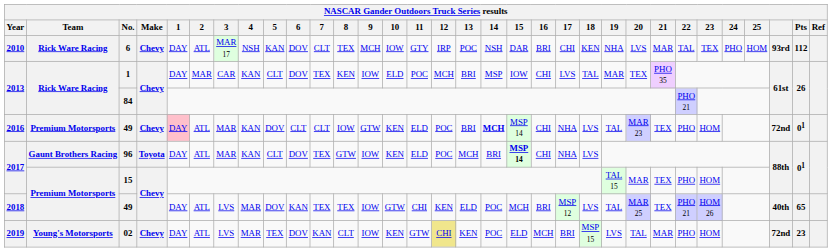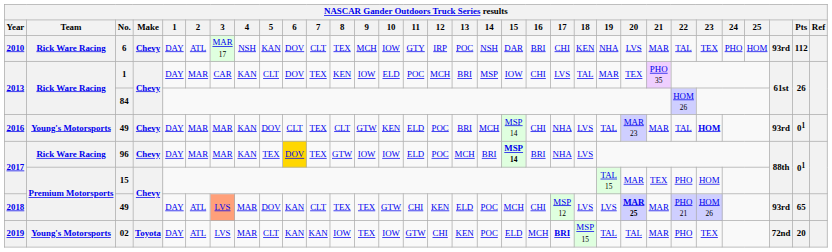84 | 22: PHO 21 -> HOM 26
2016 / 49 | Team: Premium Motorsports -> Young's Motorsports
2016 / 49 | 1: pink background -> no background
2016 / 49 | 2: ATL -> MAR
2016 / 49 | 7: CLT -> TEX
2016 / 49 | 8: IOW -> CLT
2016 / 49 | 14: bold -> normal
2016 / 49 | 21: TEX -> MAR
2016 / 49 | 22: PHO -> TAL
2016 / 49 | 23: normal -> bold
2016 / 49 | column 30: 72nd -> 93rd
96 | Team: Gaunt Brothers Racing -> Rick Ware Racing
96 | Make: Toyota -> Chevy
96 | 2: ATL -> MAR
96 | 5: CLT -> TEX
96 | 6: no background -> gold background
96 | 10: KEN -> IOW
96 | 16: CHI -> BRI
2018 / 49 | 3: no background -> lightsalmon background
2018 / 49 | 7: TEX -> CLT
2018 / 49 | 9: IOW -> TEX
2018 / 49 | 16: BRI -> CHI
2018 / 49 | 19: TAL -> LVS
2018 / 49 | 20: normal -> bold
2018 / 49 | 21: TEX -> MAR
2018 / 49 | column 30: 40th -> 93rd
02 | Make: Chevy -> Toyota
02 | 5: TEX -> CLT
02 | 6: DOV -> KAN
02 | 8: CLT -> IOW
02 | 9: IOW -> TEX
02 | 10: KEN -> IOW
02 | 12: khaki background -> no background
02 | 17: normal -> bold
02 | 19: LVS -> TAL
02 | 23: HOM -> TEX
02 | Pts: 23 -> 20
